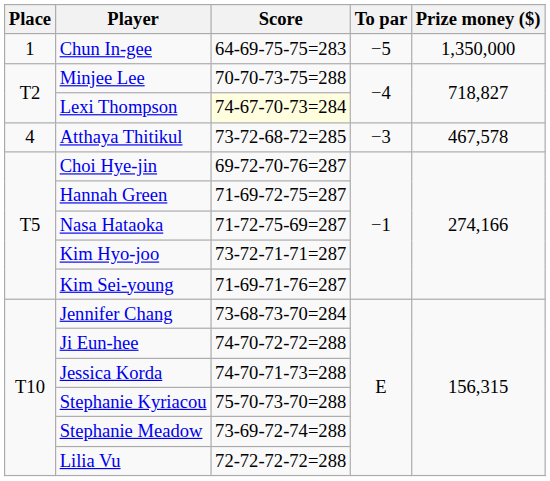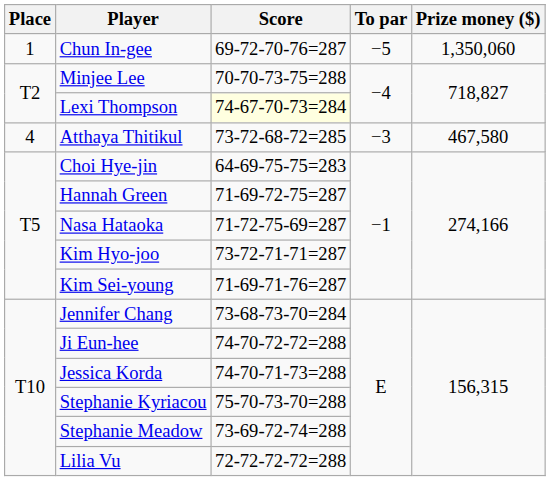Chun In-gee | Score: 64-69-75-75=283 -> 69-72-70-76=287
Chun In-gee | Prize money ($): 1,350,000 -> 1,350,060
Atthaya Thitikul | Prize money ($): 467,578 -> 467,580
Choi Hye-jin | Score: 69-72-70-76=287 -> 64-69-75-75=283
